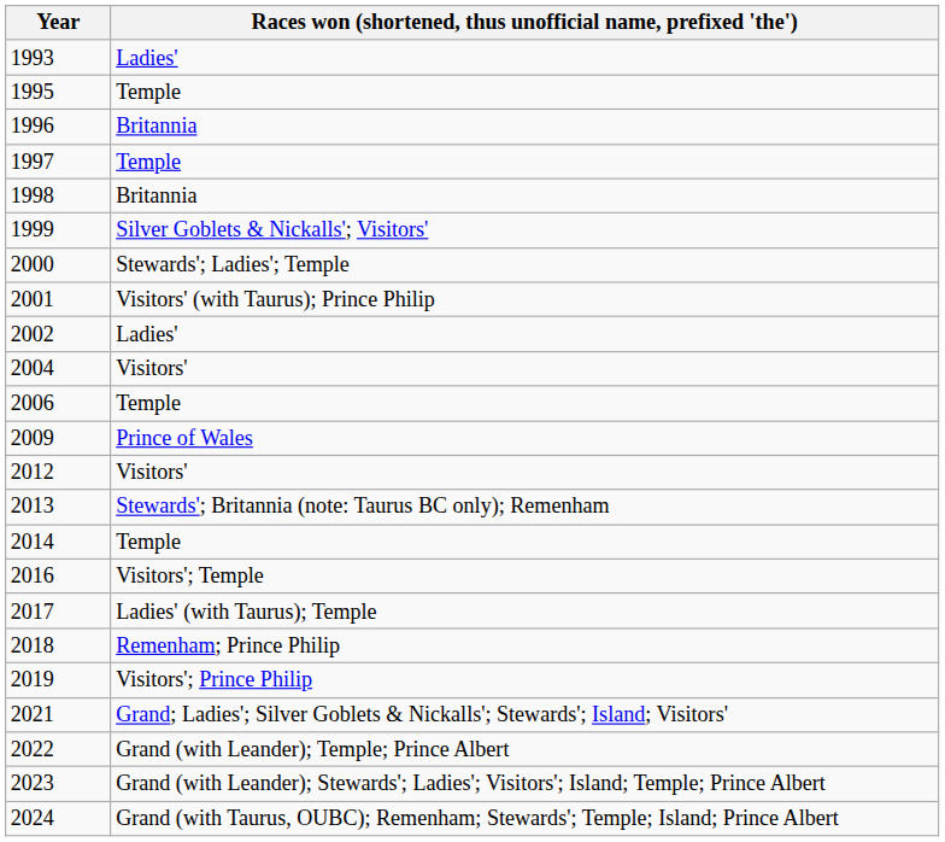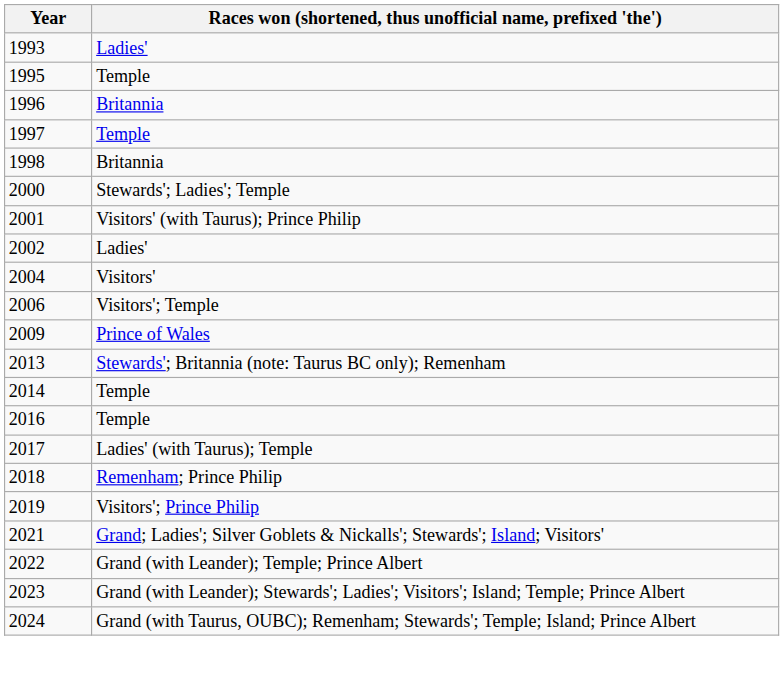- row: 1999 | Silver Goblets & Nickalls'; Visitors'
2006 | Races won (shortened, thus unofficial name, prefixed 'the'): Temple -> Visitors'; Temple
- row: 2012 | Visitors'
2016 | Races won (shortened, thus unofficial name, prefixed 'the'): Visitors'; Temple -> Temple
